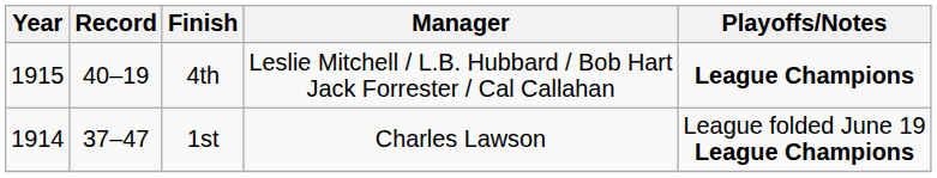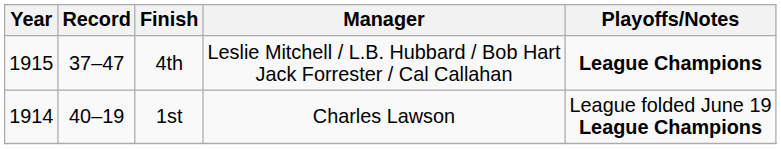4th | Record: 40–19 -> 37–47
1st | Record: 37–47 -> 40–19
